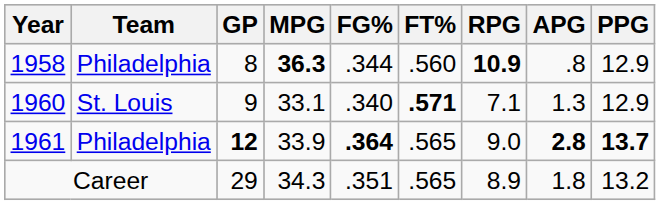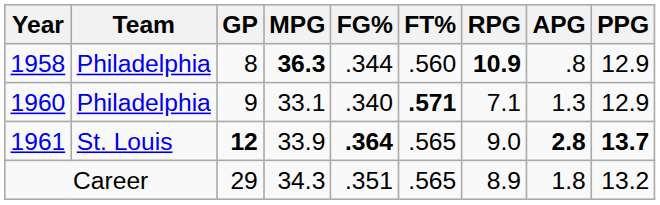1960 | Team: St. Louis -> Philadelphia
1961 | Team: Philadelphia -> St. Louis
